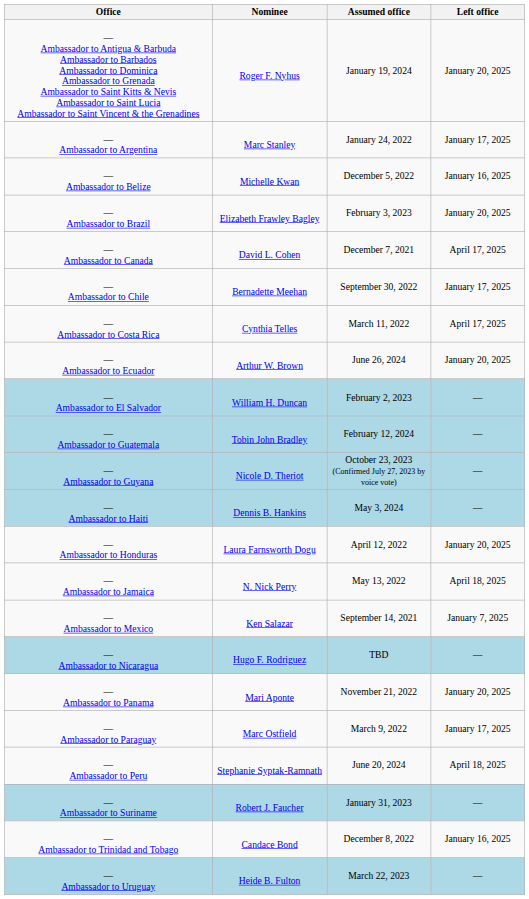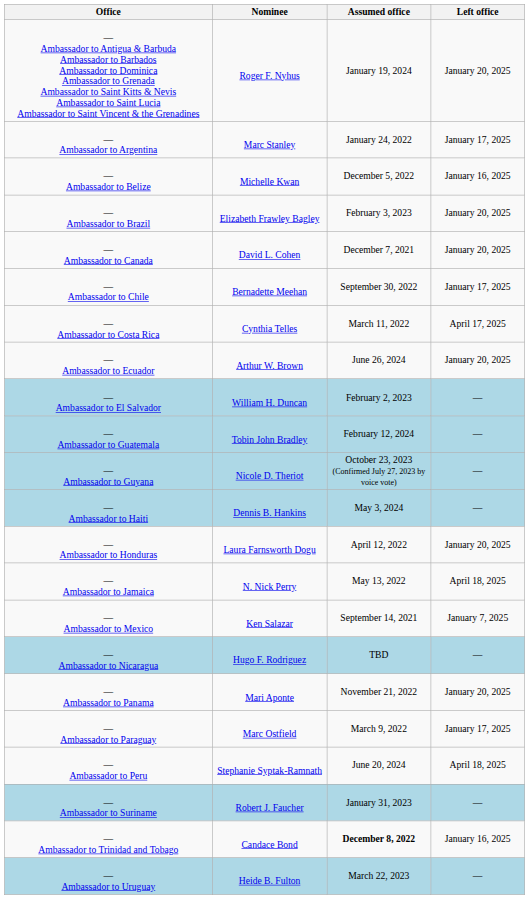— Ambassador to Canada | Left office: April 17, 2025 -> January 20, 2025
— Ambassador to Trinidad and Tobago | Assumed office: normal -> bold
